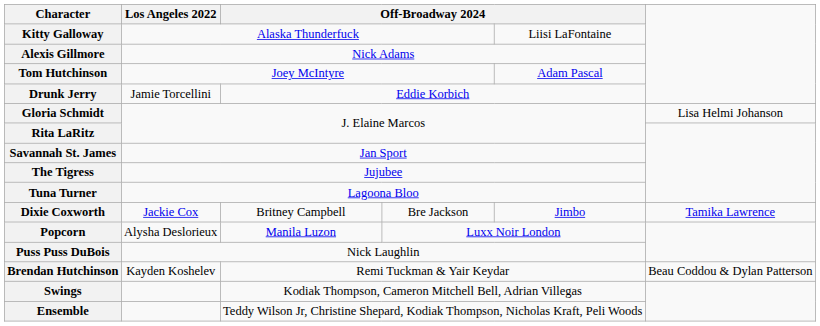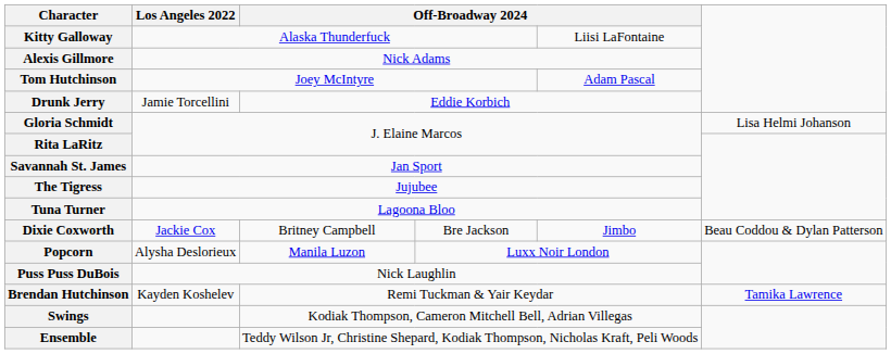Dixie Coxworth | column 6: Tamika Lawrence -> Beau Coddou & Dylan Patterson
Brendan Hutchinson | column 6: Beau Coddou & Dylan Patterson -> Tamika Lawrence
